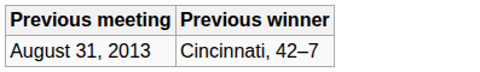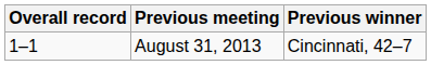+ column: Overall record | 1–1
